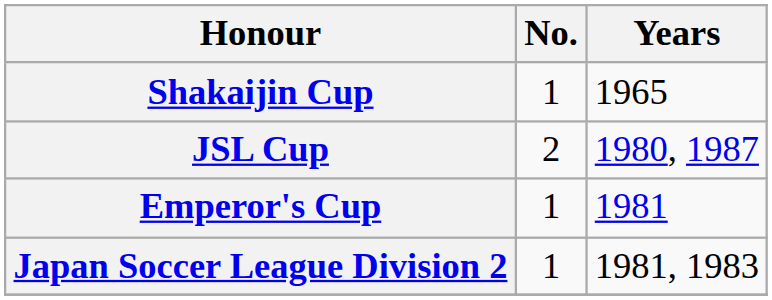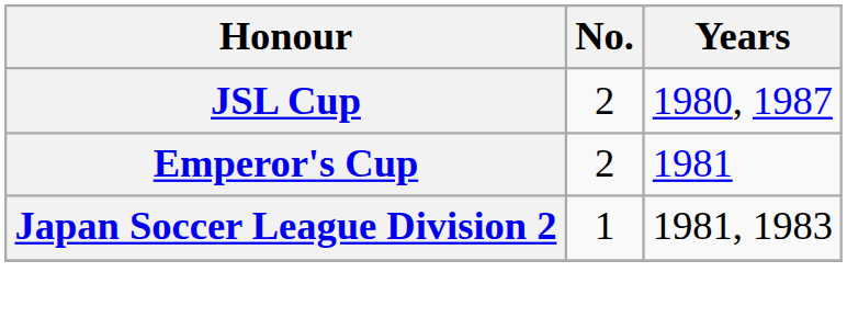- row: Shakaijin Cup | 1 | 1965
Emperor's Cup | No.: 1 -> 2
